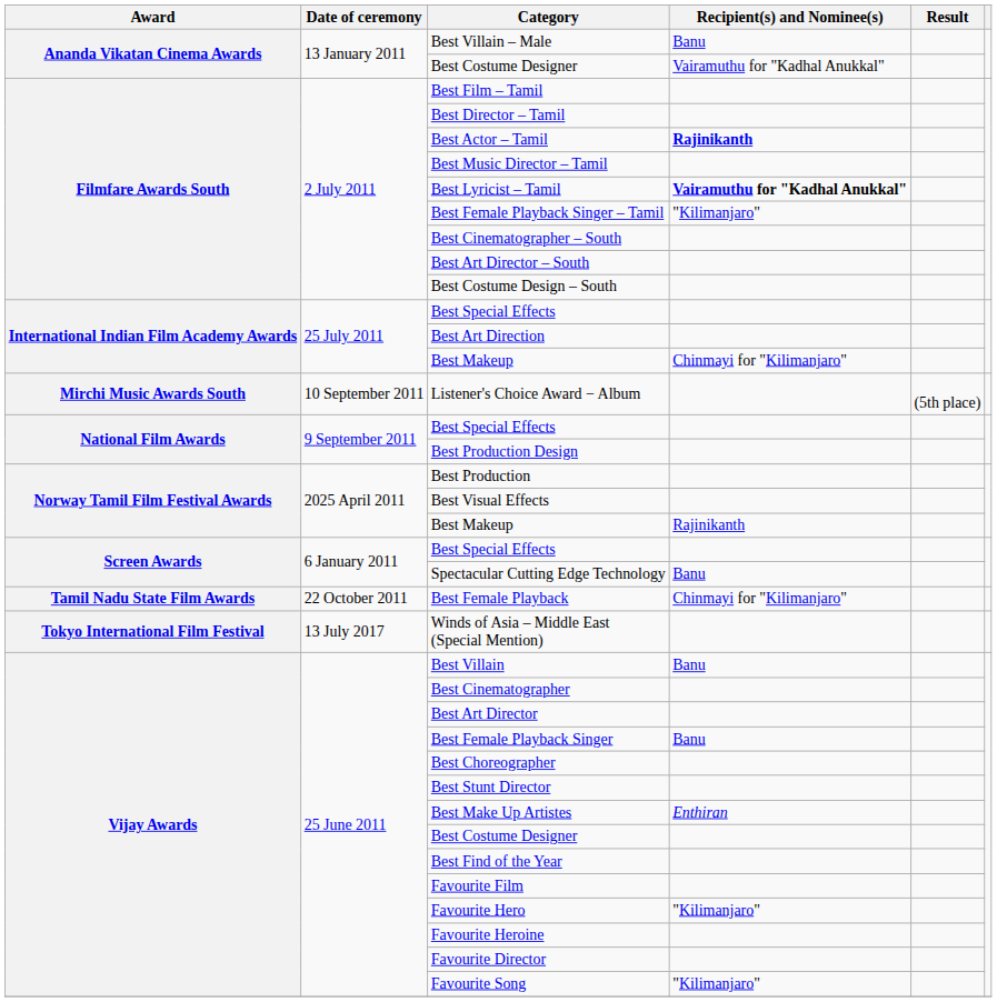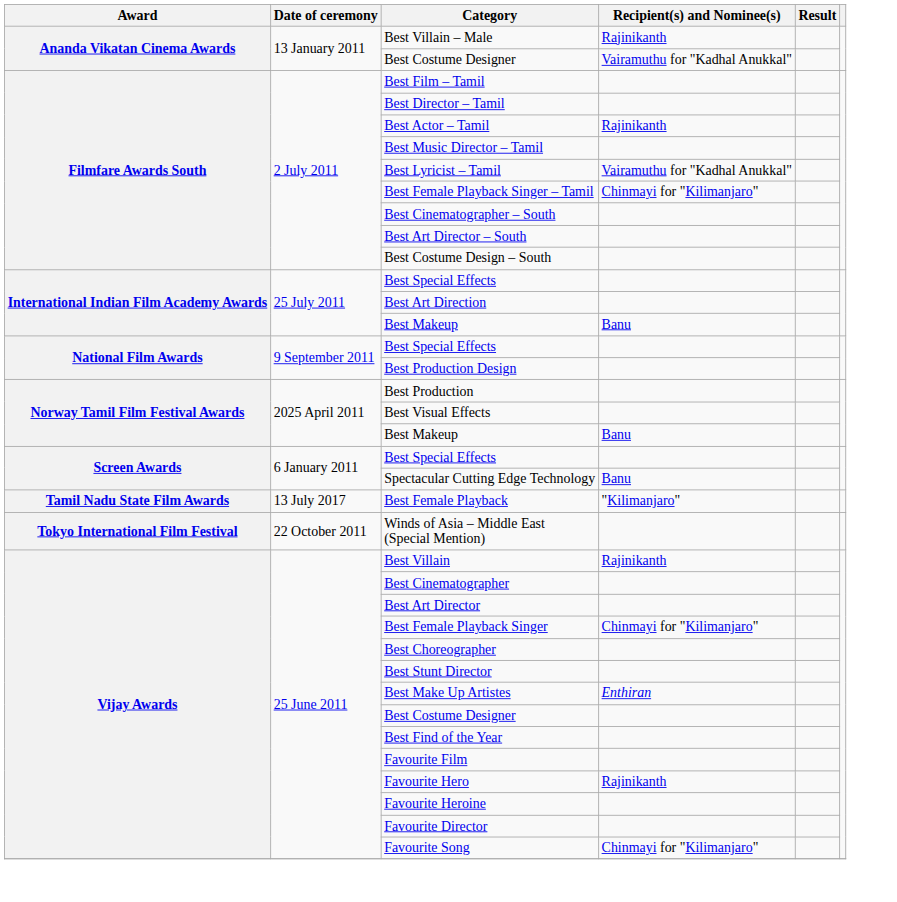Best Villain – Male | Recipient(s) and Nominee(s): Banu -> Rajinikanth
Best Actor – Tamil | Recipient(s) and Nominee(s): bold -> normal
Best Lyricist – Tamil | Recipient(s) and Nominee(s): bold -> normal
Best Female Playback Singer – Tamil | Recipient(s) and Nominee(s): "Kilimanjaro" -> Chinmayi for "Kilimanjaro"
International Indian Film Academy Awards / Best Makeup | Recipient(s) and Nominee(s): Chinmayi for "Kilimanjaro" -> Banu
- row: Mirchi Music Awards South | 10 September 2011 | Listener's Choice Award − Album | (5th place)
Norway Tamil Film Festival Awards / Best Makeup | Recipient(s) and Nominee(s): Rajinikanth -> Banu
Best Female Playback | Date of ceremony: 22 October 2011 -> 13 July 2017
Best Female Playback | Recipient(s) and Nominee(s): Chinmayi for "Kilimanjaro" -> "Kilimanjaro"
Winds of Asia – Middle East (Special Mention) | Date of ceremony: 13 July 2017 -> 22 October 2011
Best Villain | Recipient(s) and Nominee(s): Banu -> Rajinikanth
Best Female Playback Singer | Recipient(s) and Nominee(s): Banu -> Chinmayi for "Kilimanjaro"
Favourite Hero | Recipient(s) and Nominee(s): "Kilimanjaro" -> Rajinikanth
Favourite Song | Recipient(s) and Nominee(s): "Kilimanjaro" -> Chinmayi for "Kilimanjaro"
